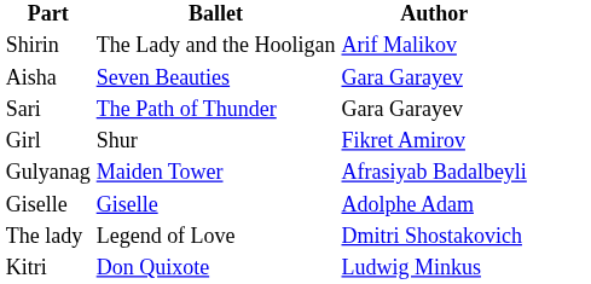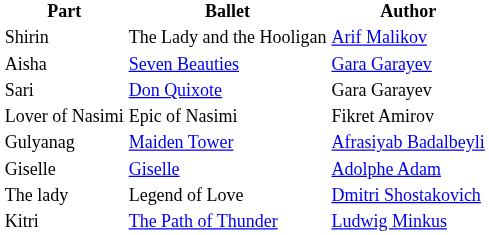Sari | Ballet: The Path of Thunder -> Don Quixote
- row: Girl | Shur | Fikret Amirov
+ row: Lover of Nasimi | Epic of Nasimi | Fikret Amirov
Kitri | Ballet: Don Quixote -> The Path of Thunder
